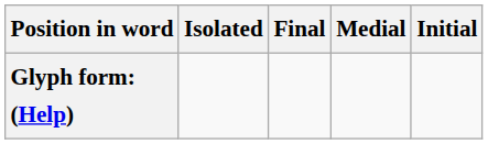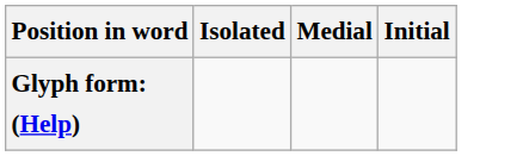- column: Final
